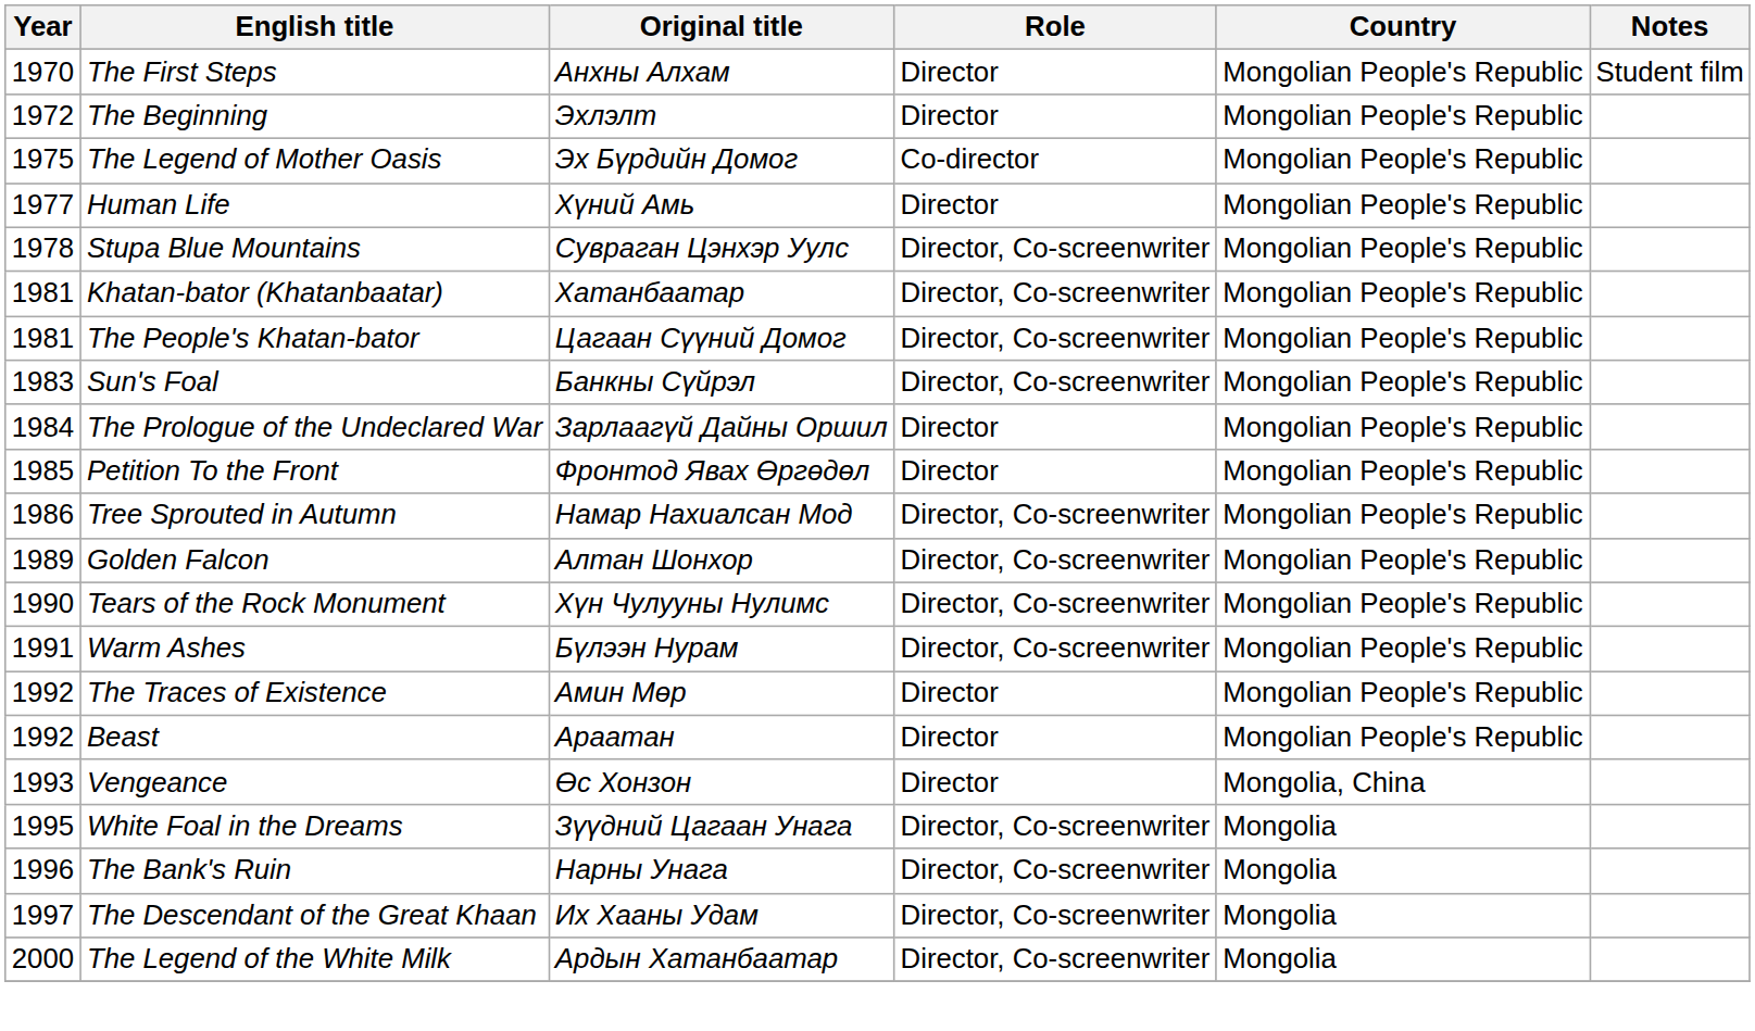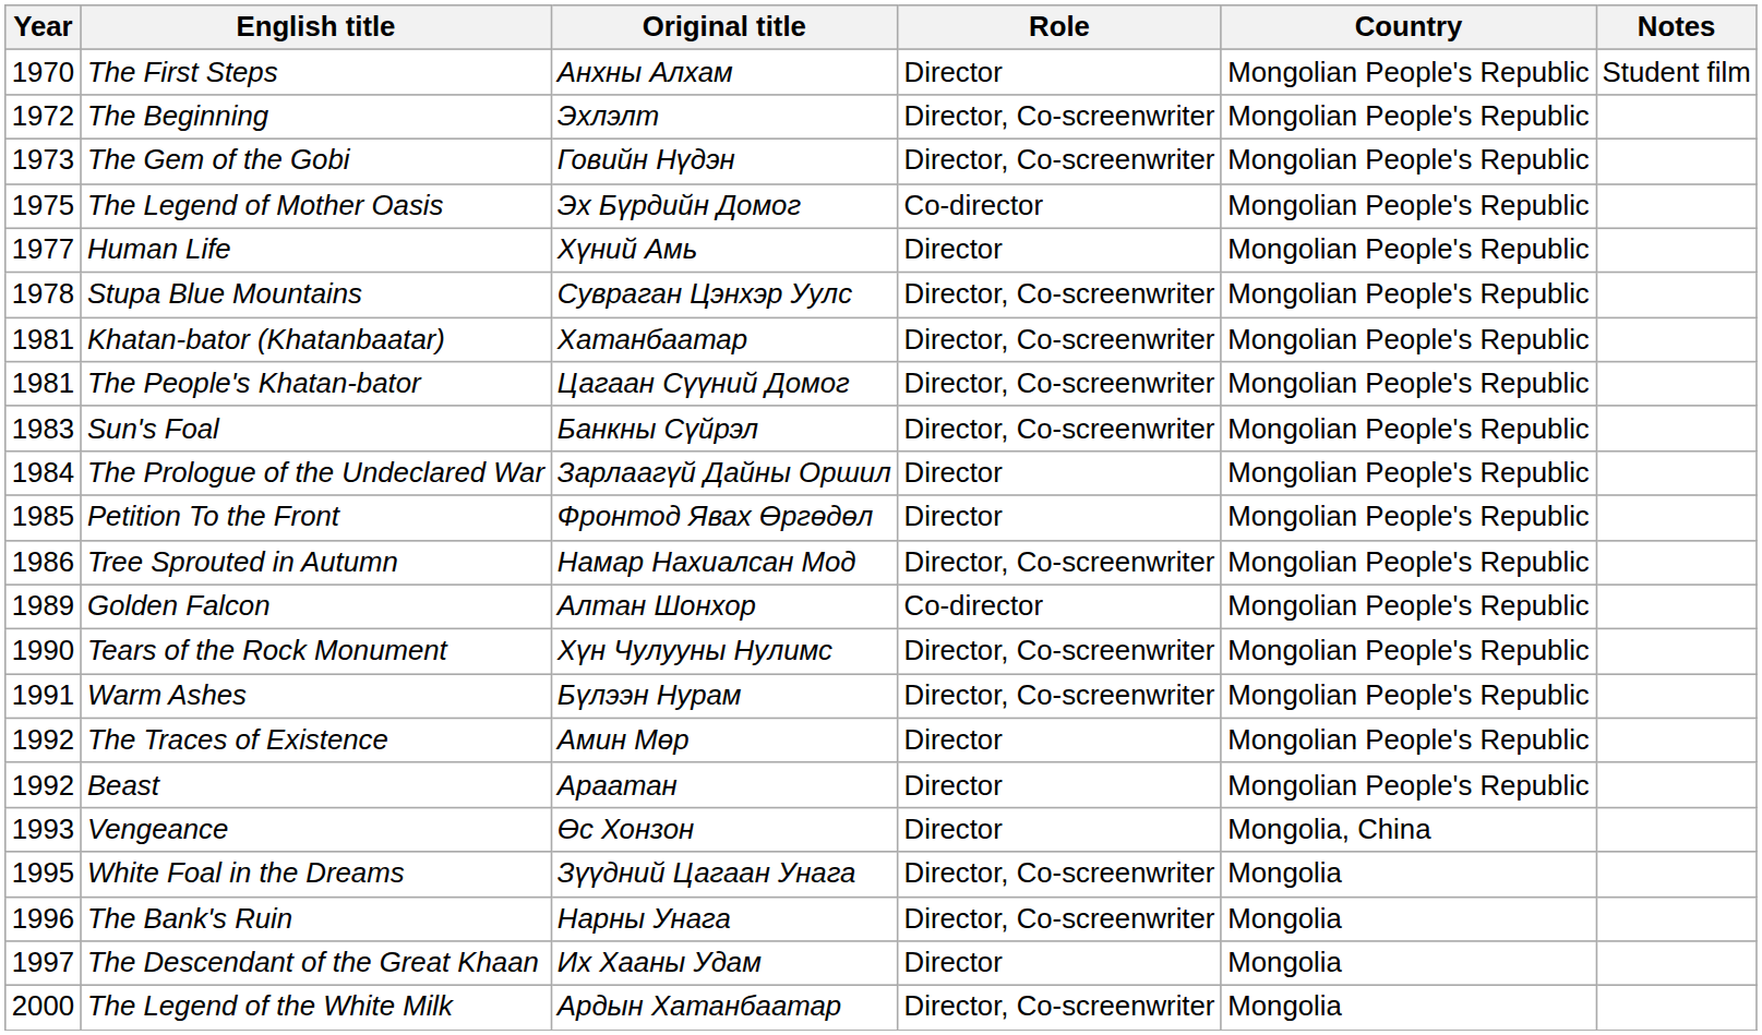The Beginning | Role: Director -> Director, Co-screenwriter
+ row: 1973 | The Gem of the Gobi | Говийн Нүдэн | Director, Co-screenwriter | Mongolian People's Republic
Golden Falcon | Role: Director, Co-screenwriter -> Co-director
The Descendant of the Great Khaan | Role: Director, Co-screenwriter -> Director
